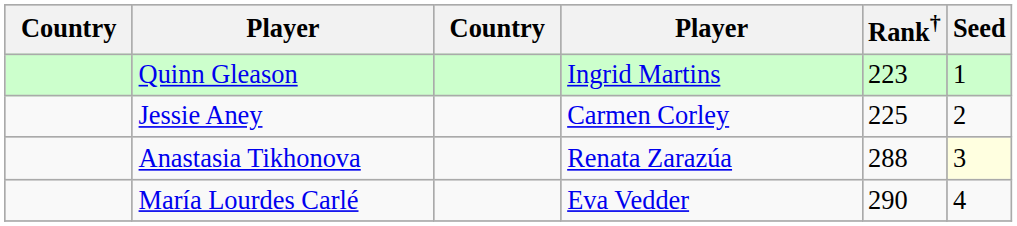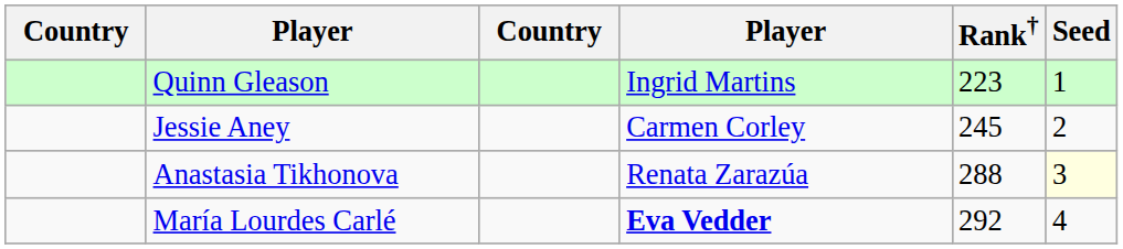Jessie Aney | Rank†: 225 -> 245
María Lourdes Carlé | column 4: normal -> bold
María Lourdes Carlé | Rank†: 290 -> 292
